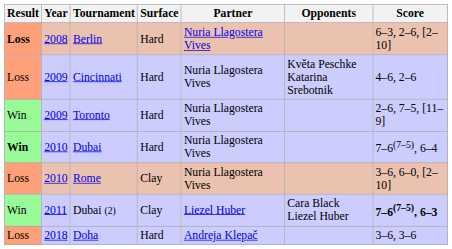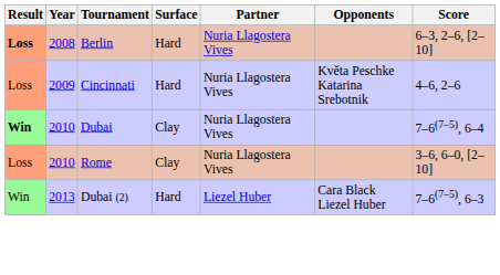- row: Win | 2009 | Toronto | Hard | Nuria Llagostera Vives | 2–6, 7–5, [11–9]
Dubai | Surface: Hard -> Clay
Dubai (2) | Year: 2011 -> 2013
Dubai (2) | Surface: Clay -> Hard
Dubai (2) | Score: bold -> normal
- row: Loss | 2018 | Doha | Hard | Andreja Klepač | 3–6, 3–6
